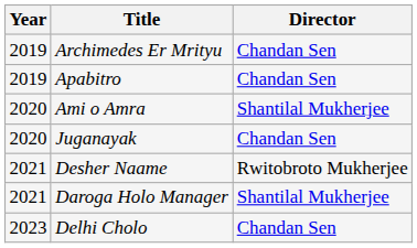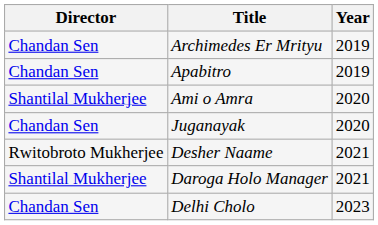columns swapped: Year <-> Director
